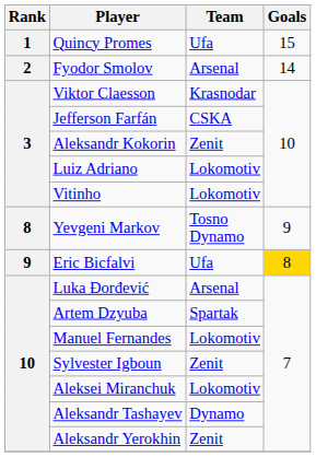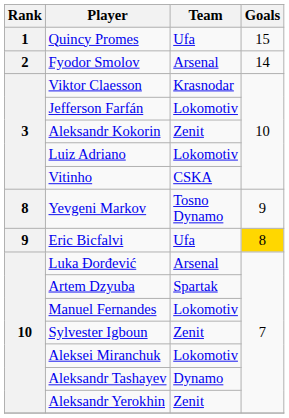Jefferson Farfán | Team: CSKA -> Lokomotiv
Vitinho | Team: Lokomotiv -> CSKA
